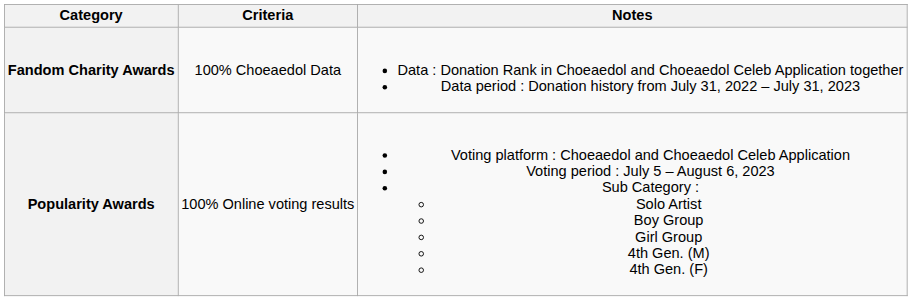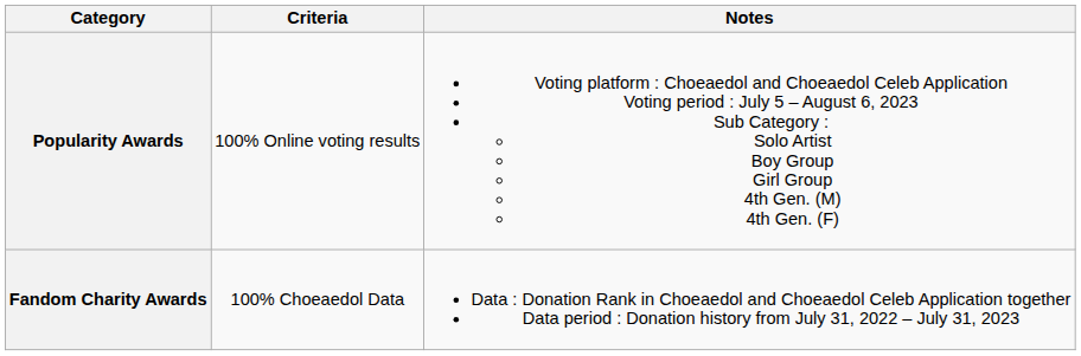rows swapped: Popularity Awards <-> Fandom Charity Awards
